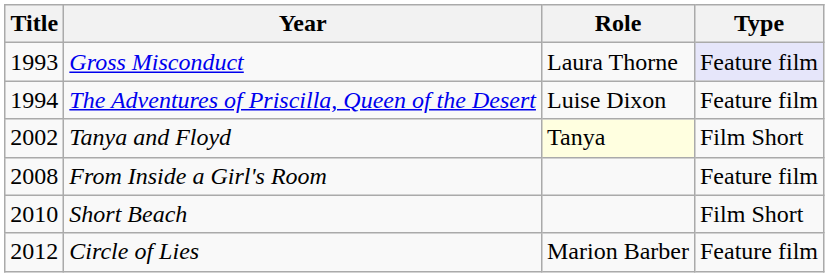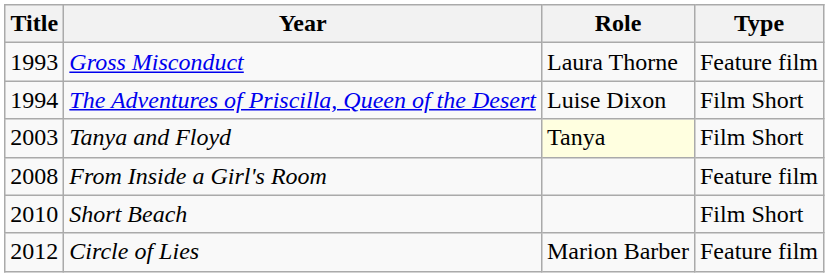Gross Misconduct | Type: lavender background -> no background
The Adventures of Priscilla, Queen of the Desert | Type: Feature film -> Film Short
Tanya and Floyd | Title: 2002 -> 2003
